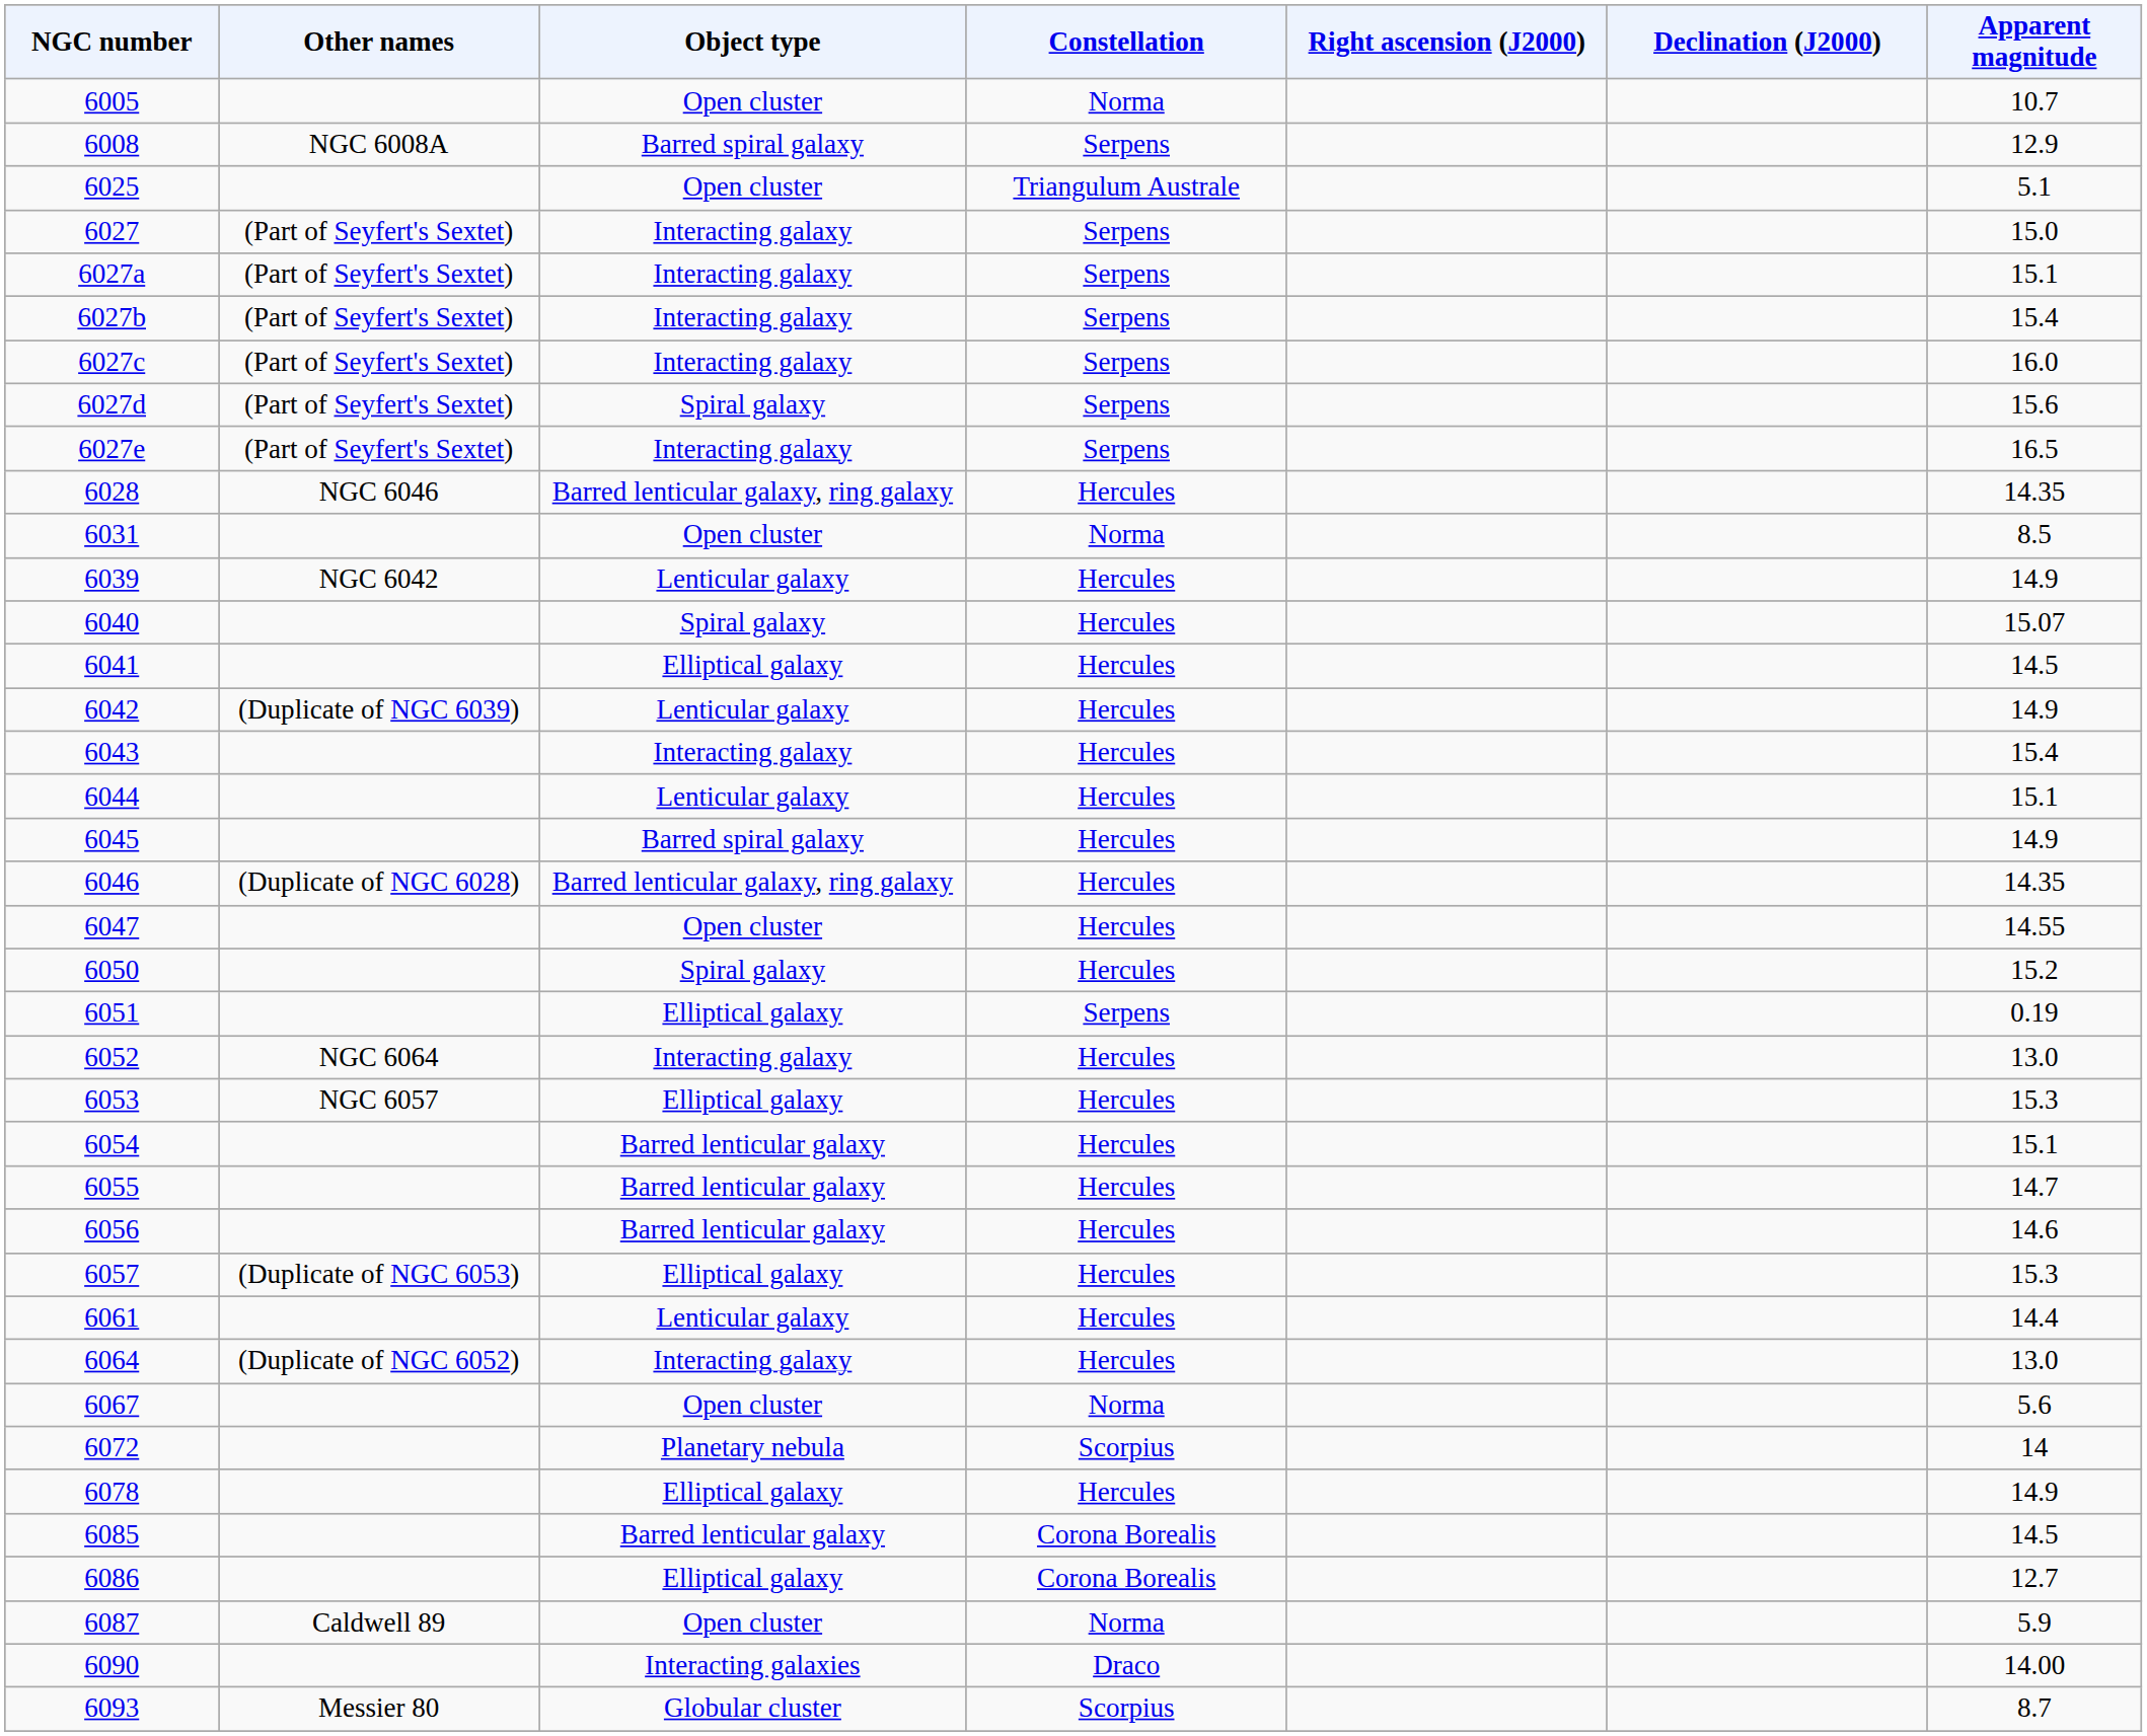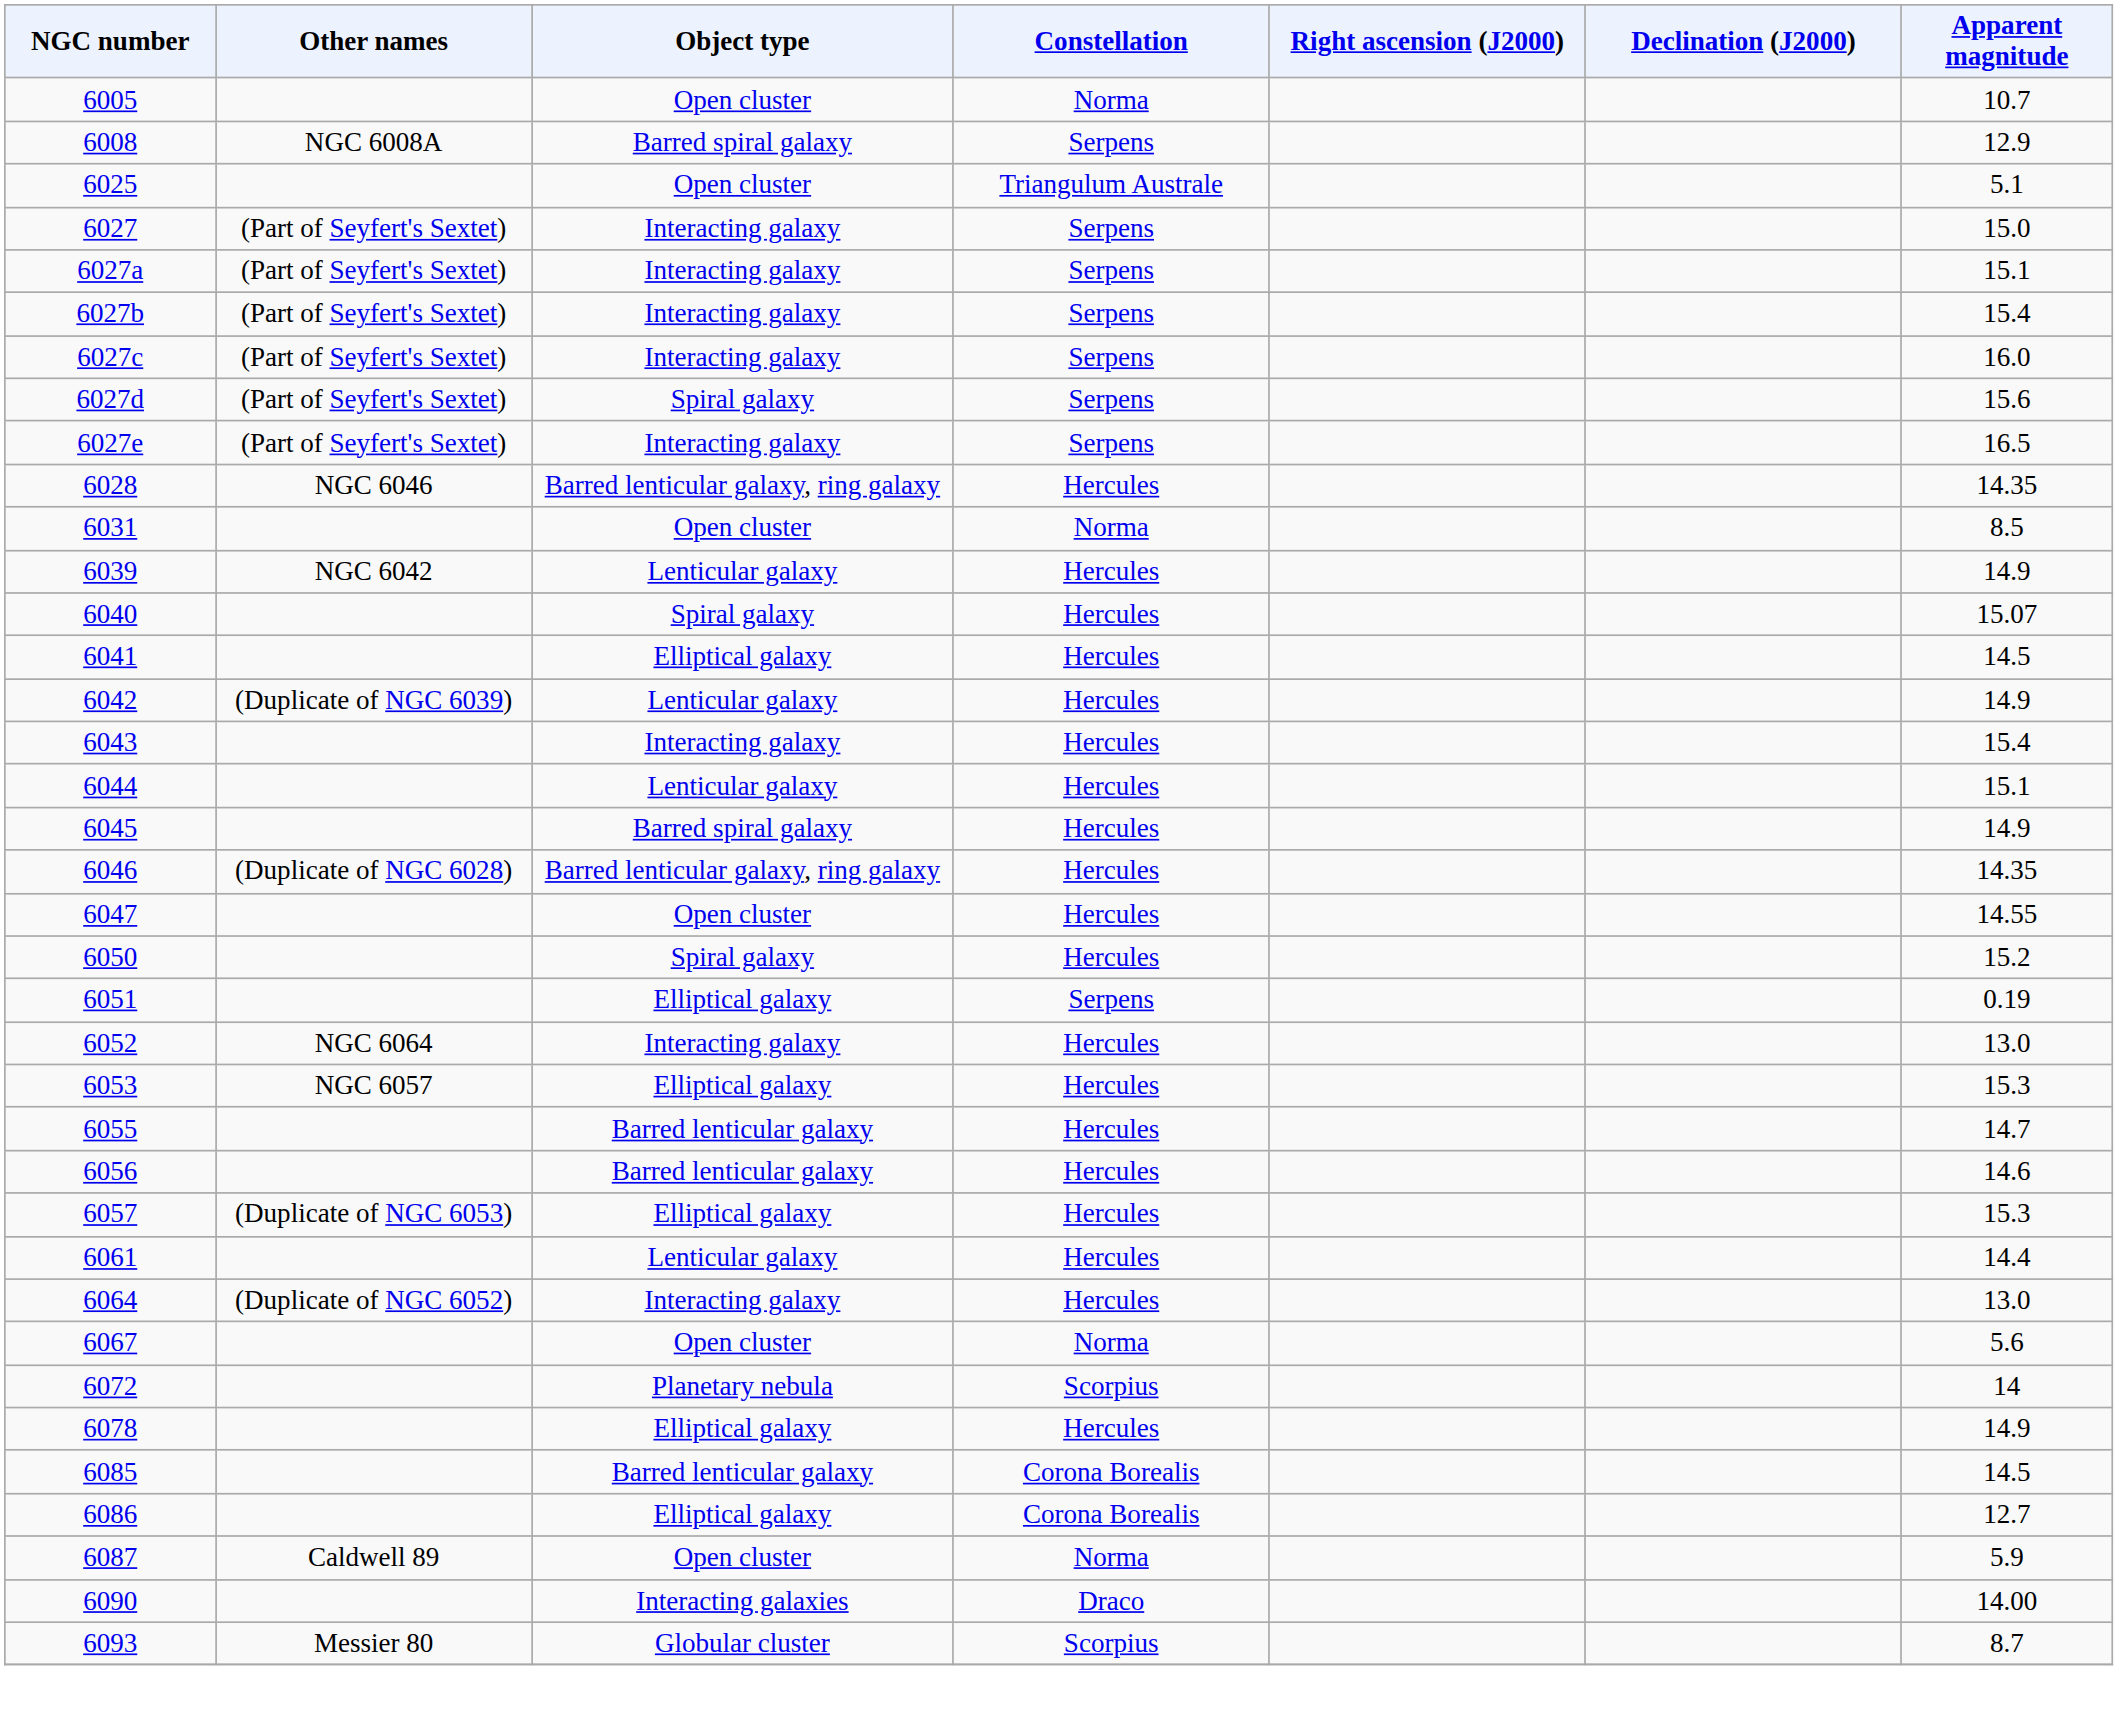- row: 6054 | Barred lenticular galaxy | Hercules | 15.1
